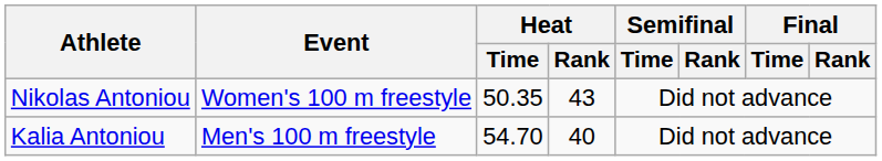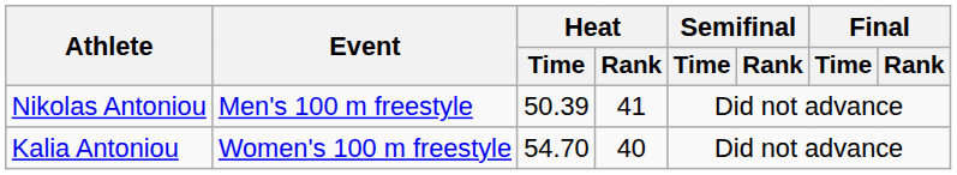Nikolas Antoniou | Event: Women's 100 m freestyle -> Men's 100 m freestyle
Nikolas Antoniou | Heat / Time: 50.35 -> 50.39
Nikolas Antoniou | Heat / Rank: 43 -> 41
Kalia Antoniou | Event: Men's 100 m freestyle -> Women's 100 m freestyle
